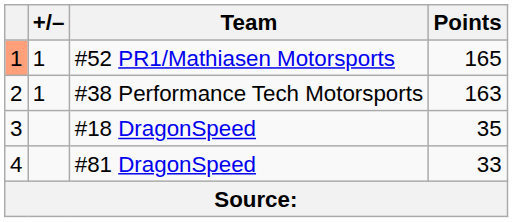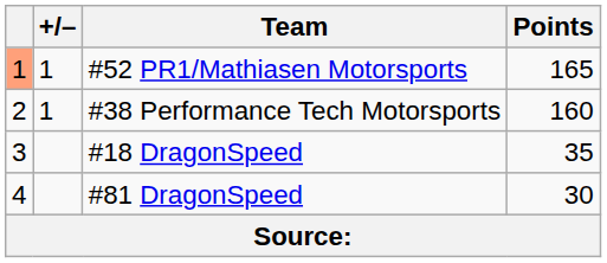#38 Performance Tech Motorsports | Points: 163 -> 160
#81 DragonSpeed | Points: 33 -> 30
